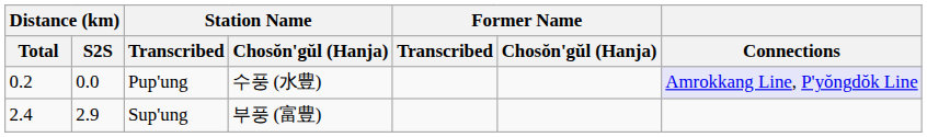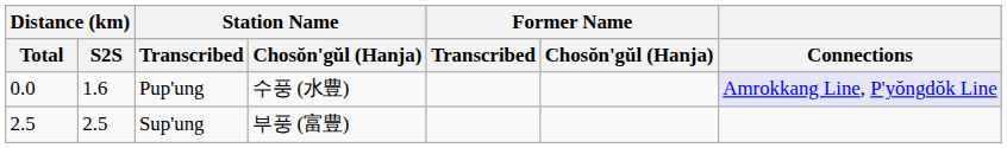Pup'ung | Distance (km) / Total: 0.2 -> 0.0
Pup'ung | Distance (km) / S2S: 0.0 -> 1.6
Sup'ung | Distance (km) / Total: 2.4 -> 2.5
Sup'ung | Distance (km) / S2S: 2.9 -> 2.5
